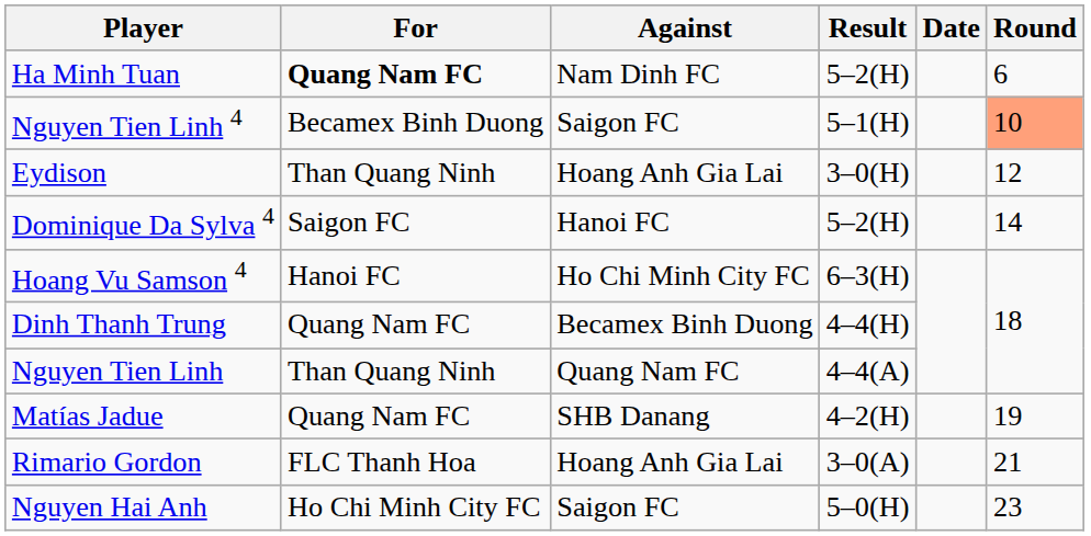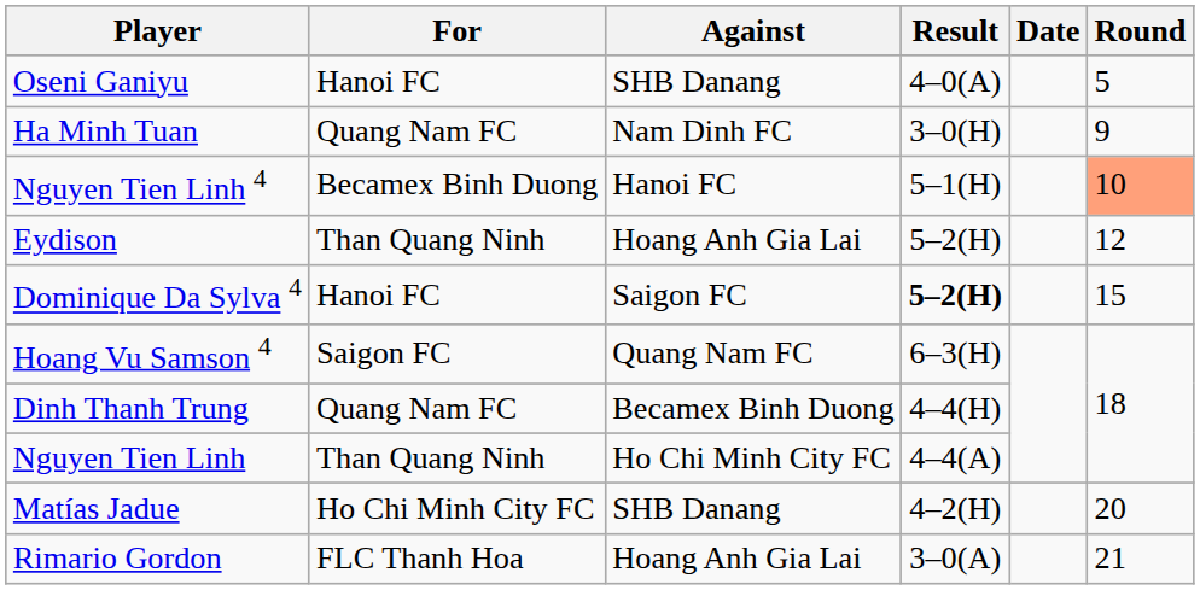+ row: Oseni Ganiyu | Hanoi FC | SHB Danang | 4–0(A) | 5
Ha Minh Tuan | For: bold -> normal
Ha Minh Tuan | Result: 5–2(H) -> 3–0(H)
Ha Minh Tuan | Round: 6 -> 9
Nguyen Tien Linh 4 | Against: Saigon FC -> Hanoi FC
Eydison | Result: 3–0(H) -> 5–2(H)
Dominique Da Sylva 4 | For: Saigon FC -> Hanoi FC
Dominique Da Sylva 4 | Against: Hanoi FC -> Saigon FC
Dominique Da Sylva 4 | Result: normal -> bold
Dominique Da Sylva 4 | Round: 14 -> 15
Hoang Vu Samson 4 | For: Hanoi FC -> Saigon FC
Hoang Vu Samson 4 | Against: Ho Chi Minh City FC -> Quang Nam FC
Nguyen Tien Linh | Against: Quang Nam FC -> Ho Chi Minh City FC
Matías Jadue | For: Quang Nam FC -> Ho Chi Minh City FC
Matías Jadue | Round: 19 -> 20
- row: Nguyen Hai Anh | Ho Chi Minh City FC | Saigon FC | 5–0(H) | 23
